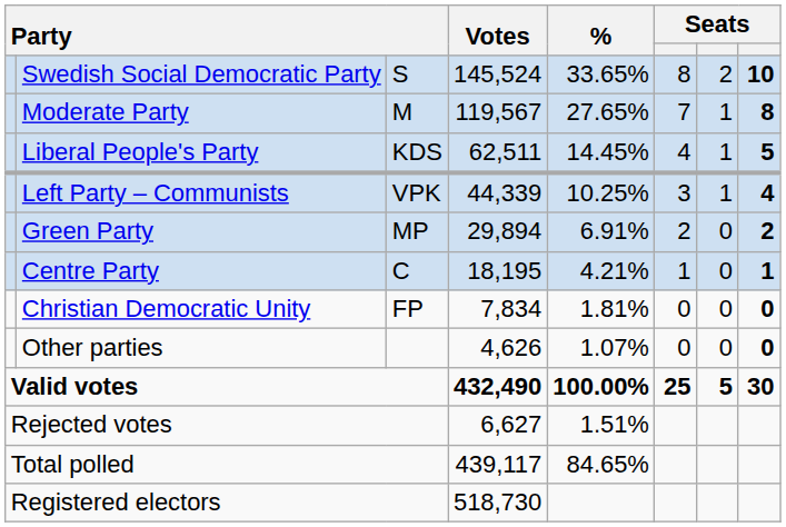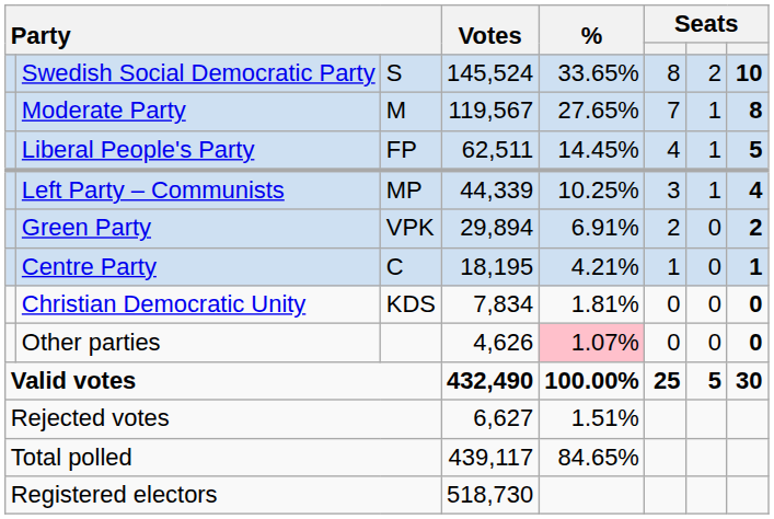Liberal People's Party | column 3: KDS -> FP
Left Party – Communists | column 3: VPK -> MP
Green Party | column 3: MP -> VPK
Christian Democratic Unity | column 3: FP -> KDS
Other parties | %: no background -> pink background
